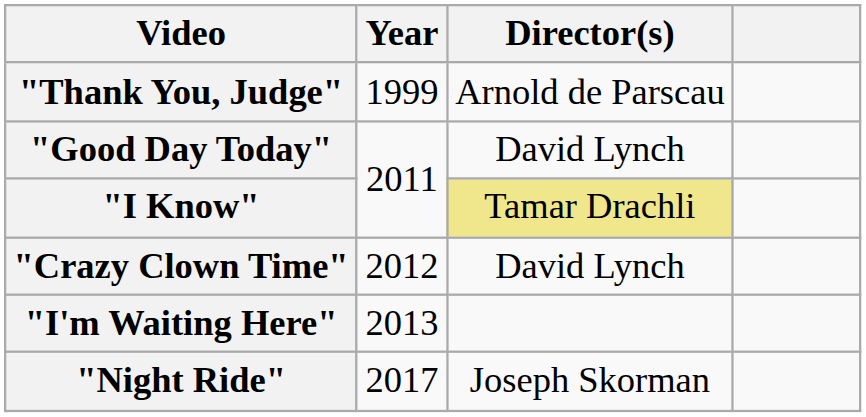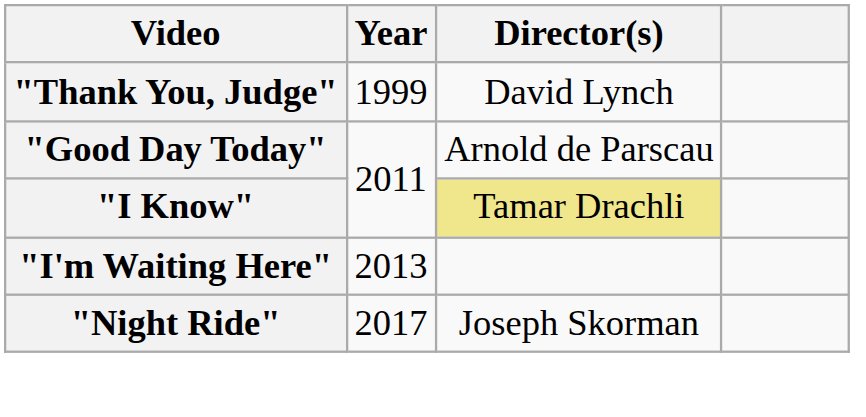"Thank You, Judge" | Director(s): Arnold de Parscau -> David Lynch
"Good Day Today" | Director(s): David Lynch -> Arnold de Parscau
- row: "Crazy Clown Time" | 2012 | David Lynch
